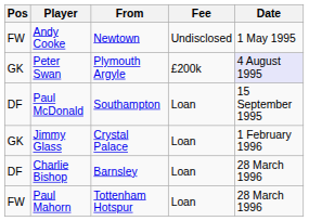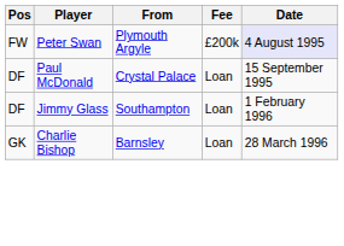- row: FW | Andy Cooke | Newtown | Undisclosed | 1 May 1995
Peter Swan | Pos: GK -> FW
Paul McDonald | From: Southampton -> Crystal Palace
Jimmy Glass | Pos: GK -> DF
Jimmy Glass | From: Crystal Palace -> Southampton
Charlie Bishop | Pos: DF -> GK
- row: FW | Paul Mahorn | Tottenham Hotspur | Loan | 28 March 1996
